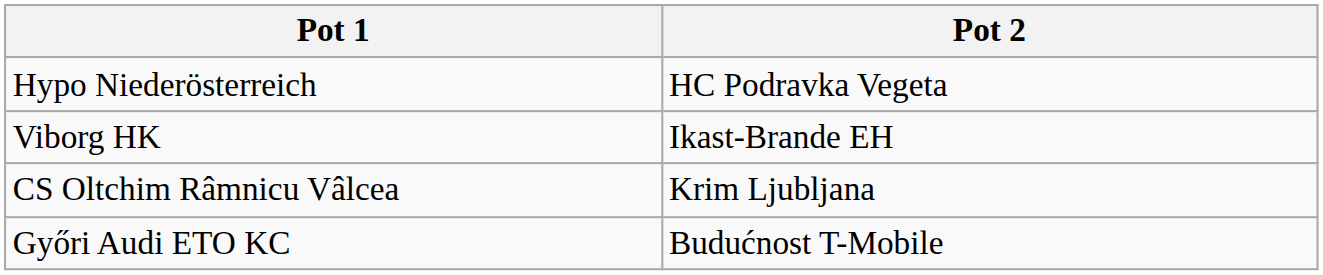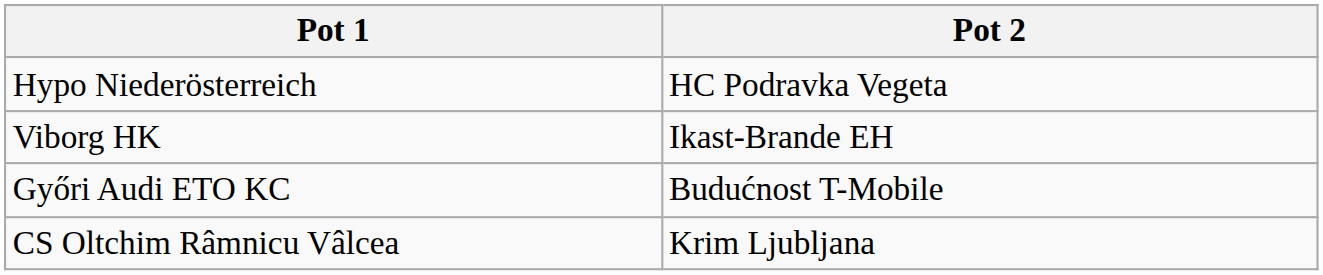rows swapped: Győri Audi ETO KC <-> CS Oltchim Râmnicu Vâlcea
